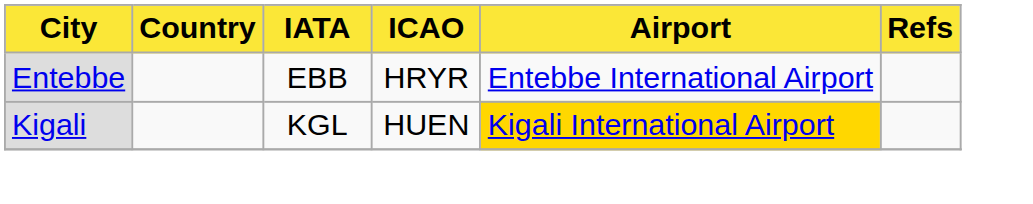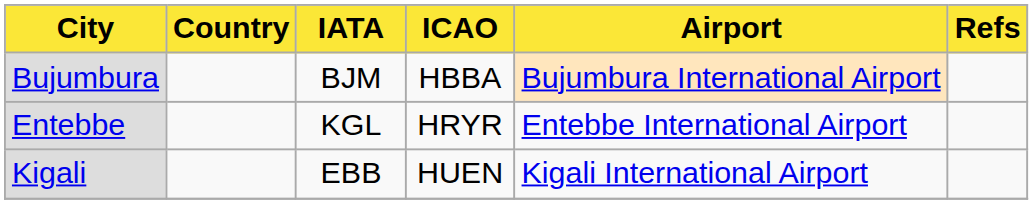+ row: Bujumbura | BJM | HBBA | Bujumbura International Airport
Entebbe | IATA: EBB -> KGL
Kigali | IATA: KGL -> EBB
Kigali | Airport: gold background -> no background
